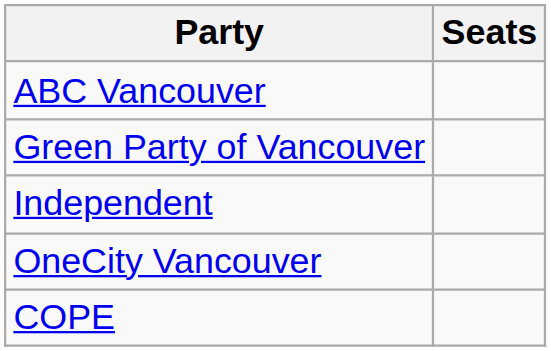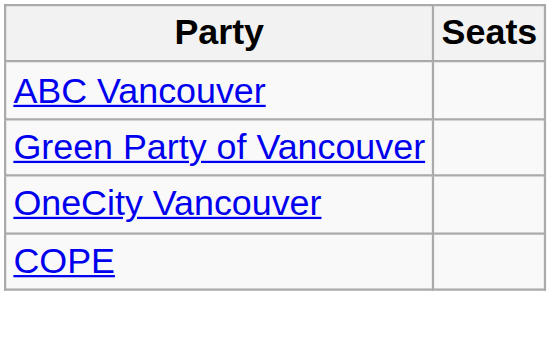- row: Independent
